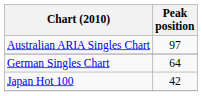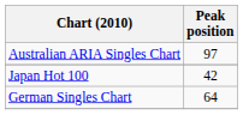rows swapped: Japan Hot 100 <-> German Singles Chart
